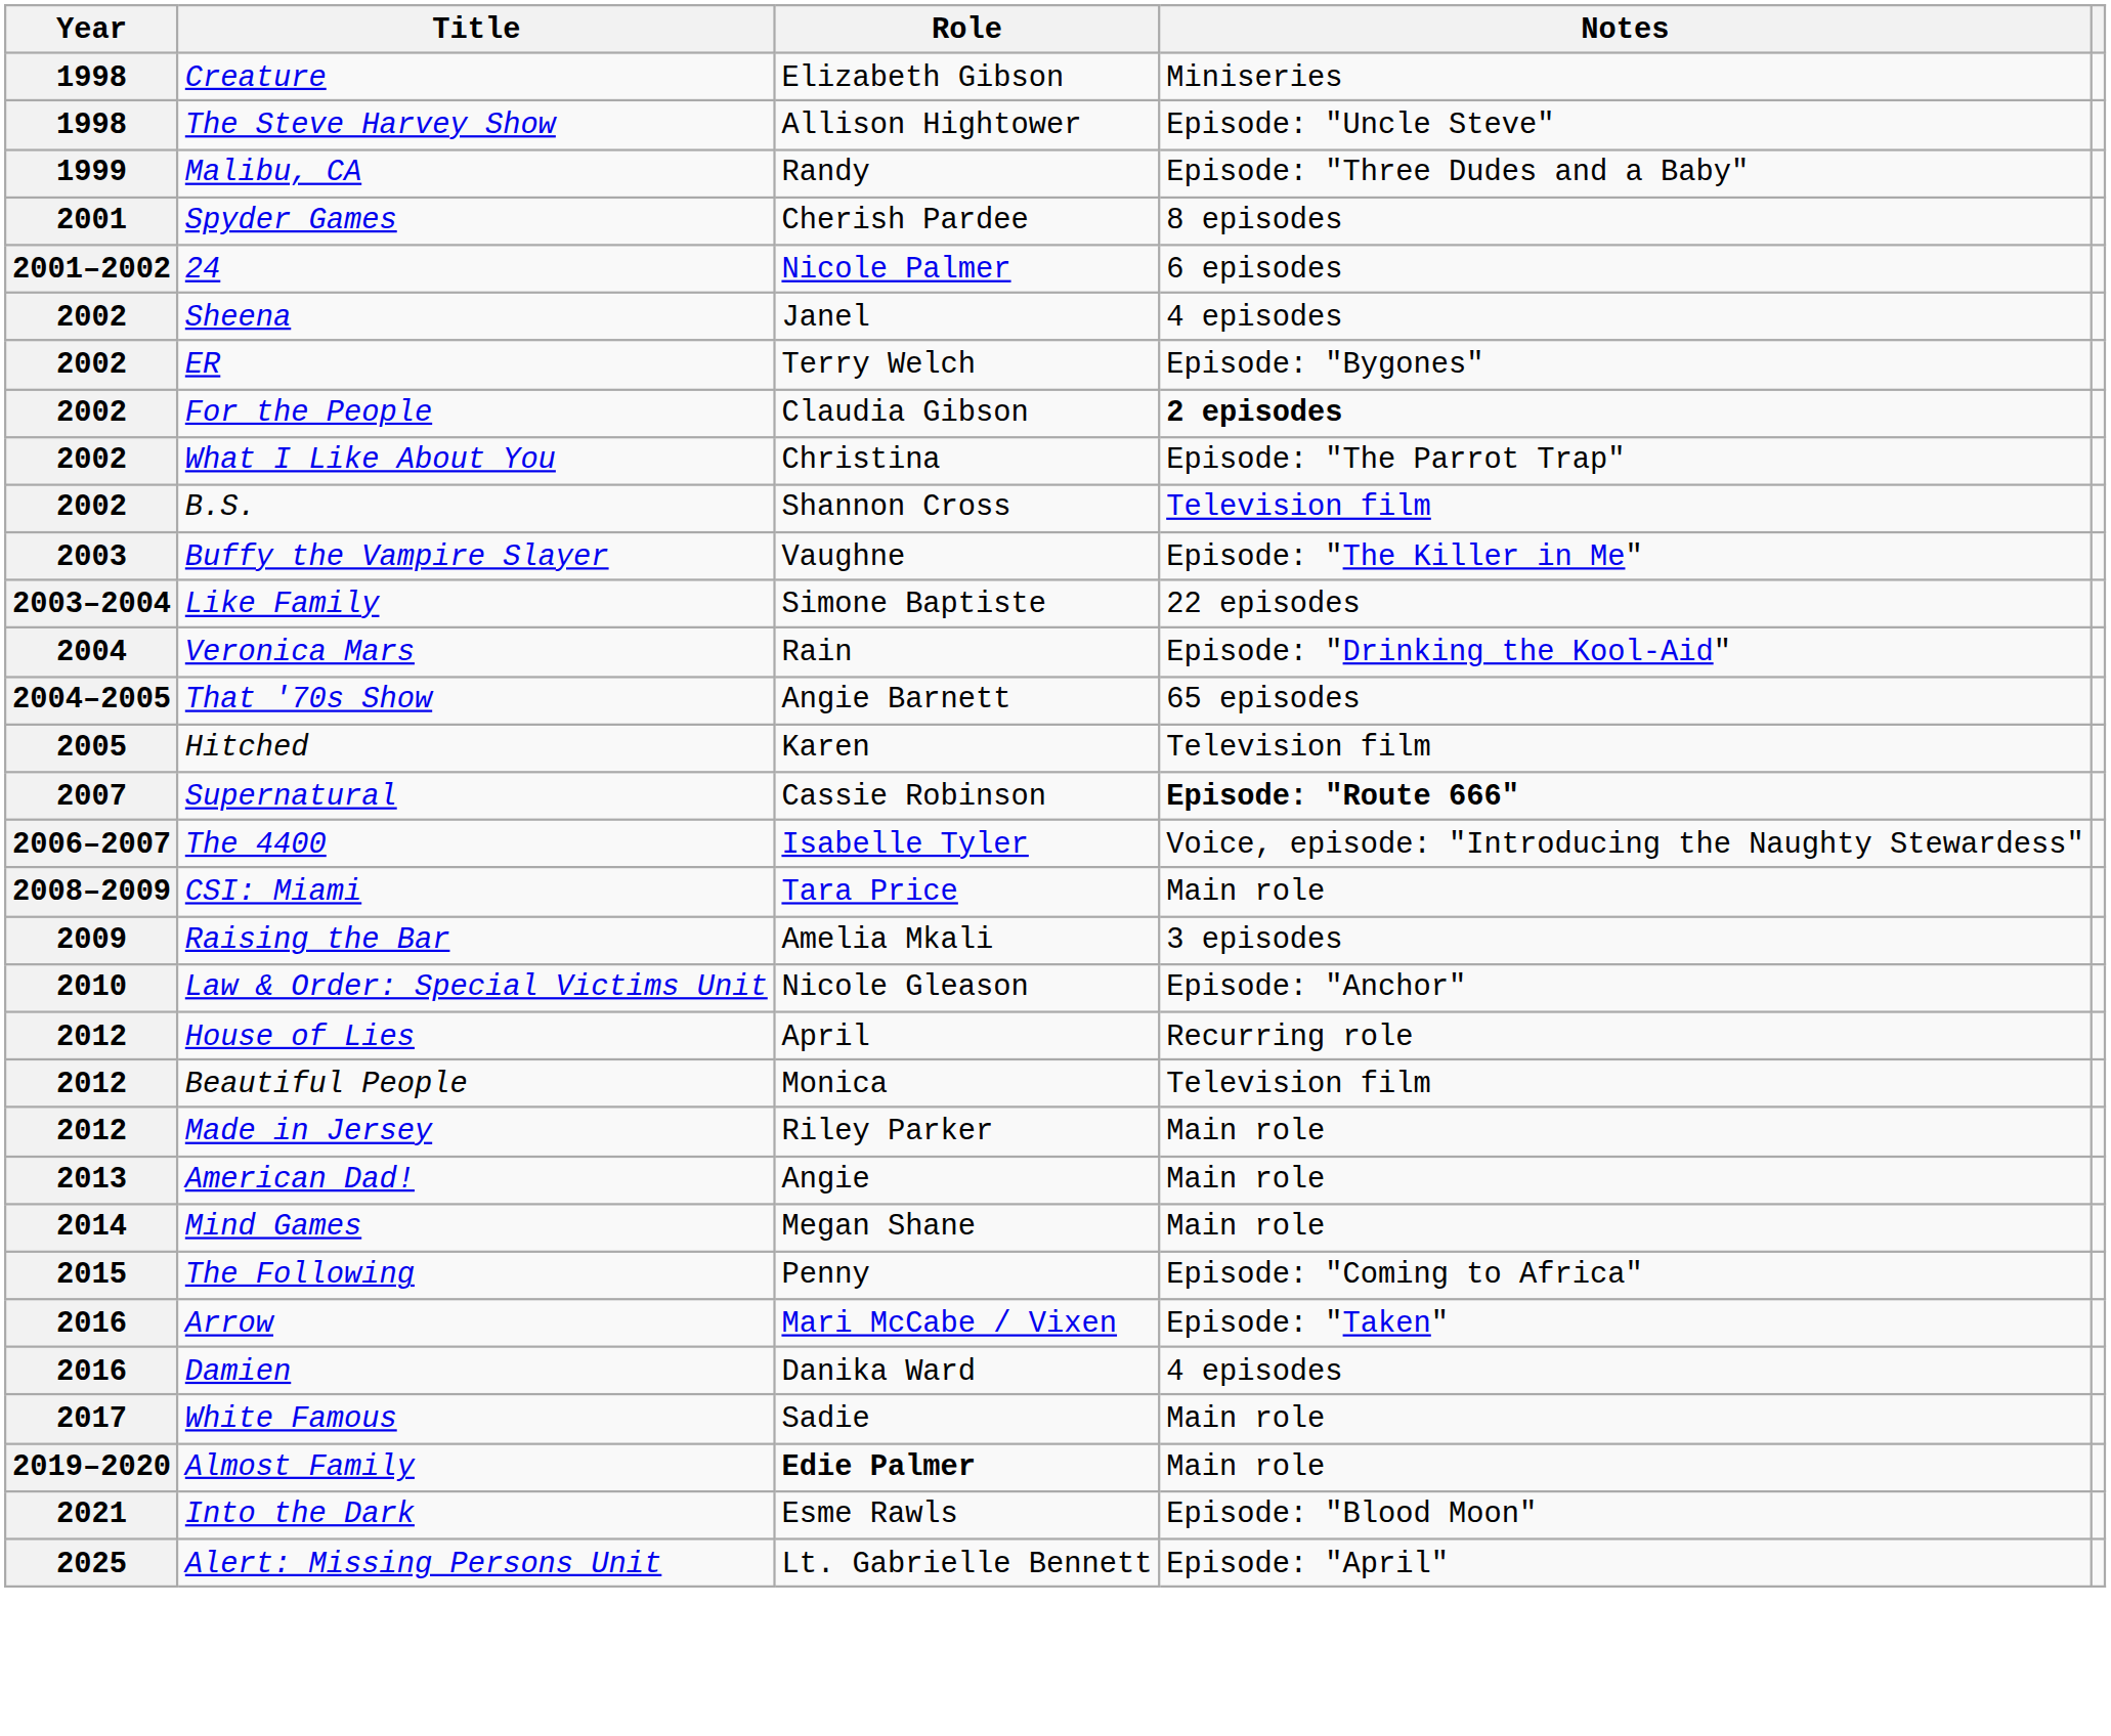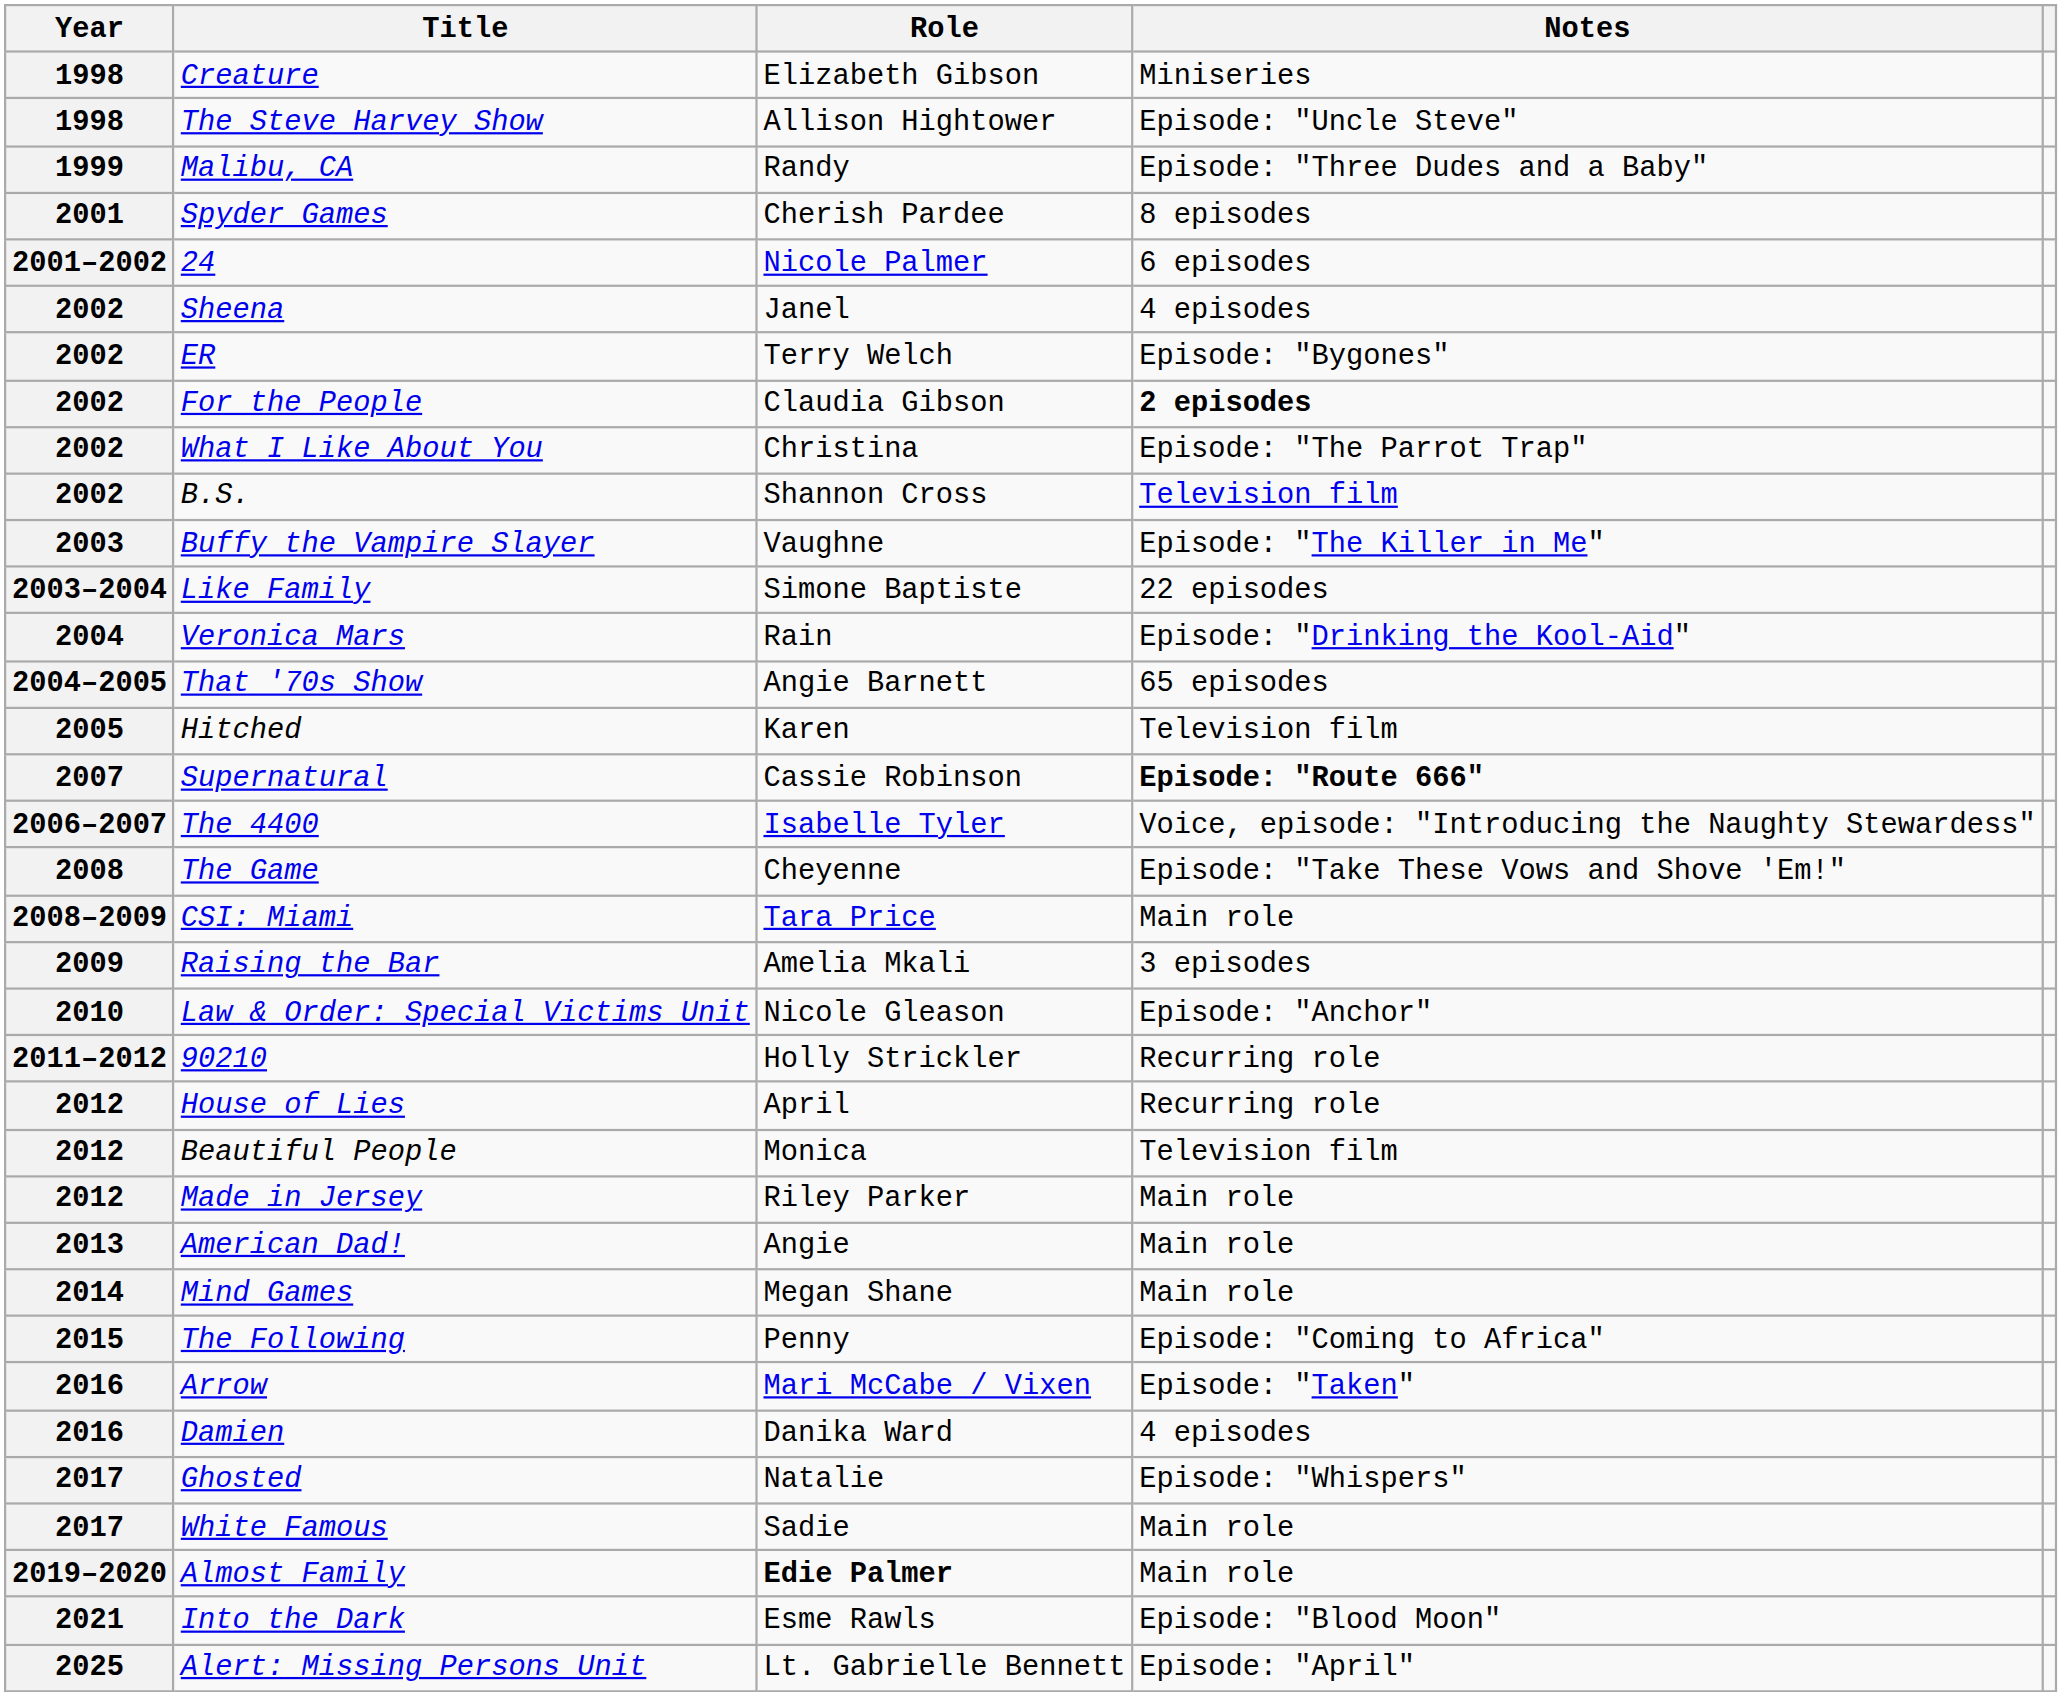+ row: 2008 | The Game | Cheyenne | Episode: "Take These Vows and Shove 'Em!"
+ row: 2011–2012 | 90210 | Holly Strickler | Recurring role
+ row: 2017 | Ghosted | Natalie | Episode: "Whispers"
